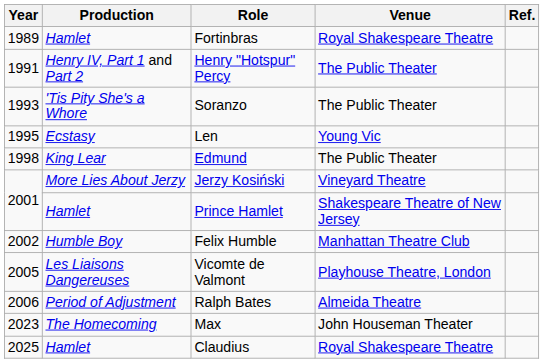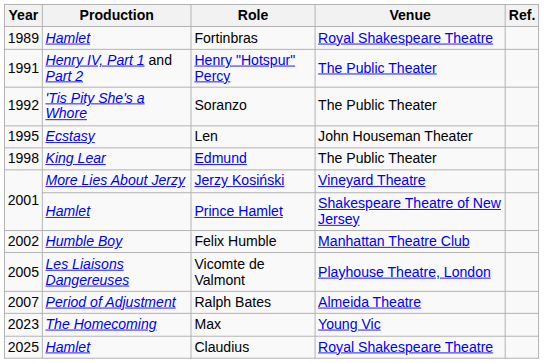Soranzo | Year: 1993 -> 1992
Len | Venue: Young Vic -> John Houseman Theater
Ralph Bates | Year: 2006 -> 2007
Max | Venue: John Houseman Theater -> Young Vic
